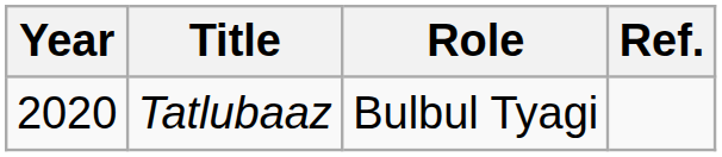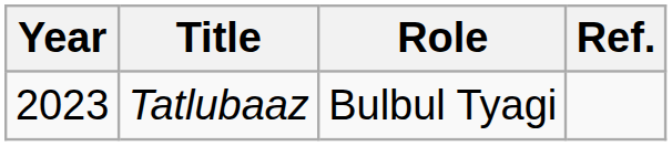Tatlubaaz | Year: 2020 -> 2023
